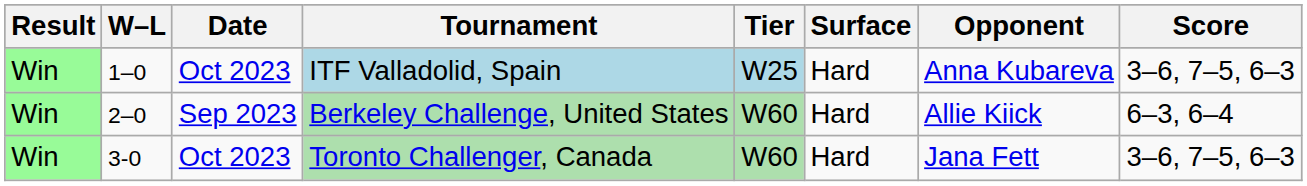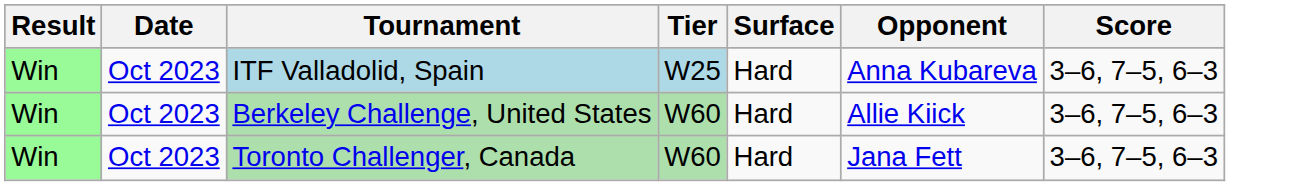- column: W–L | 1–0 | 2–0 | 3-0
Berkeley Challenge, United States | Date: Sep 2023 -> Oct 2023
Berkeley Challenge, United States | Score: 6–3, 6–4 -> 3–6, 7–5, 6–3
